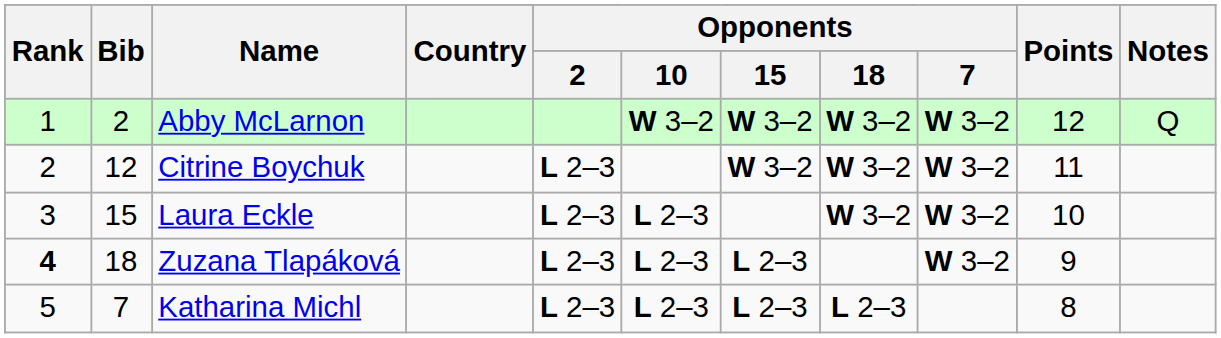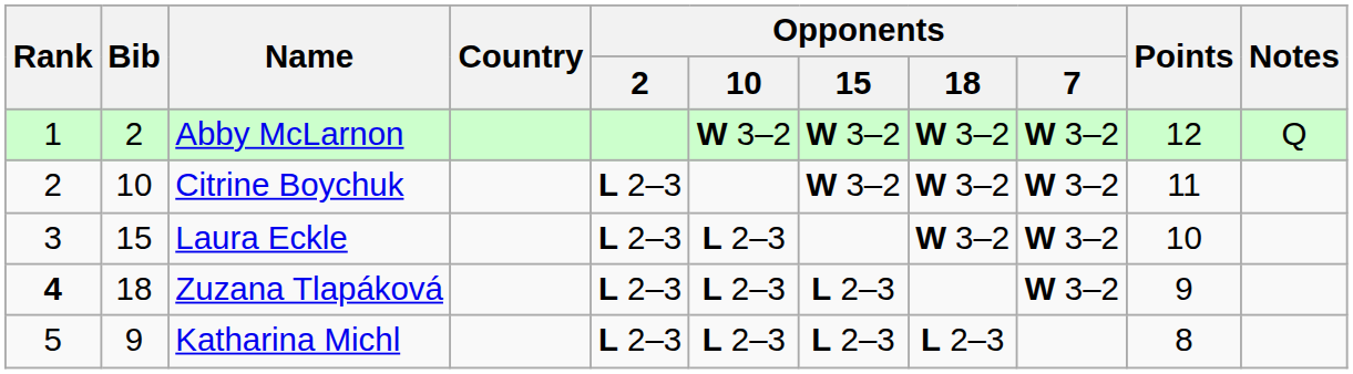Citrine Boychuk | Bib: 12 -> 10
Katharina Michl | Bib: 7 -> 9
